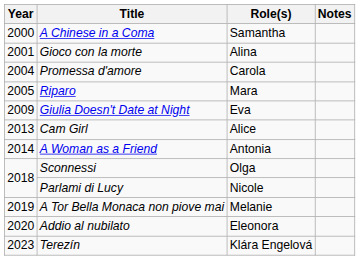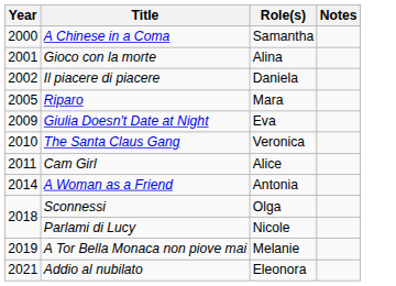+ row: 2002 | Il piacere di piacere | Daniela
- row: 2004 | Promessa d'amore | Carola
+ row: 2010 | The Santa Claus Gang | Veronica
Cam Girl | Year: 2013 -> 2011
Addio al nubilato | Year: 2020 -> 2021
- row: 2023 | Terezín | Klára Engelová
